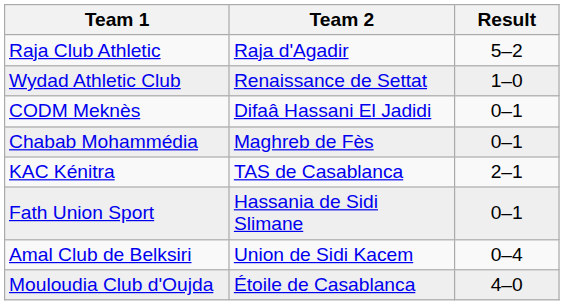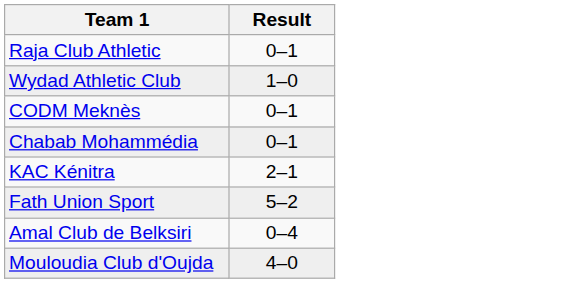- column: Team 2 | Raja d'Agadir | Renaissance de Settat | Difaâ Hassani El Jadidi | Maghreb de Fès | TAS de Casablanca | Hassania de Sidi Slimane | Union de Sidi Kacem | Étoile de Casablanca
Raja Club Athletic | Result: 5–2 -> 0–1
Fath Union Sport | Result: 0–1 -> 5–2
